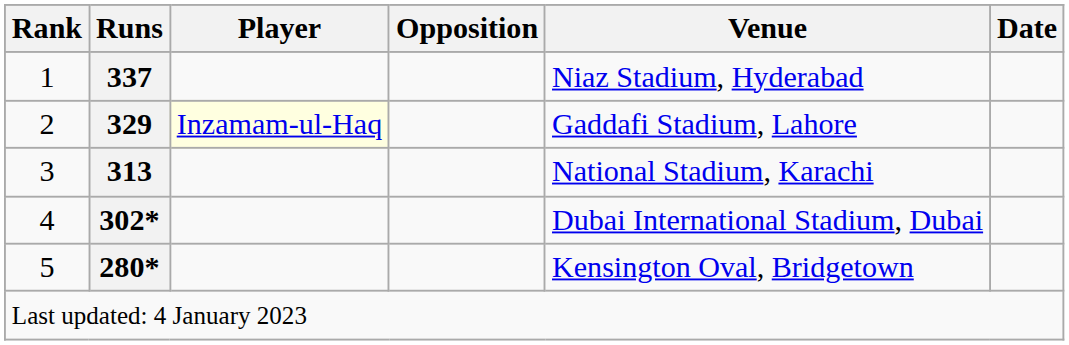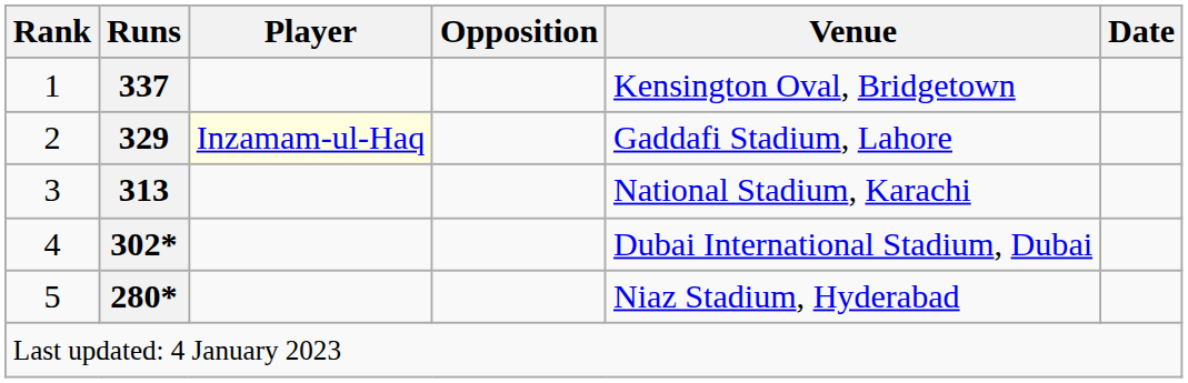1 | Venue: Niaz Stadium, Hyderabad -> Kensington Oval, Bridgetown
5 | Venue: Kensington Oval, Bridgetown -> Niaz Stadium, Hyderabad
